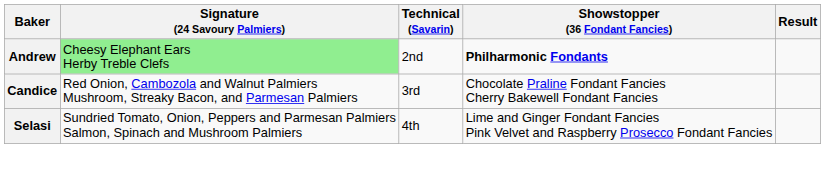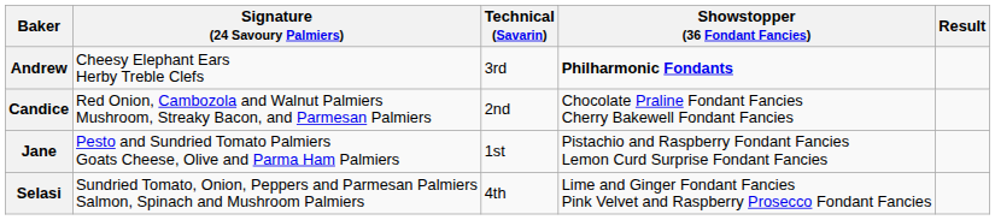Andrew | Signature (24 Savoury Palmiers): lightgreen background -> no background
Andrew | Technical (Savarin): 2nd -> 3rd
Candice | Technical (Savarin): 3rd -> 2nd
+ row: Jane | Pesto and Sundried Tomato Palmiers Goats Cheese, Olive and Parma Ham Palmiers | 1st | Pistachio and Raspberry Fondant Fancies Lemon Curd Surprise Fondant Fancies
